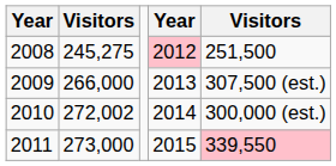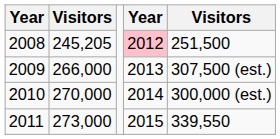2008 | column 2: 245,275 -> 245,205
2010 | column 2: 272,002 -> 270,000
2011 | column 5: pink background -> no background
